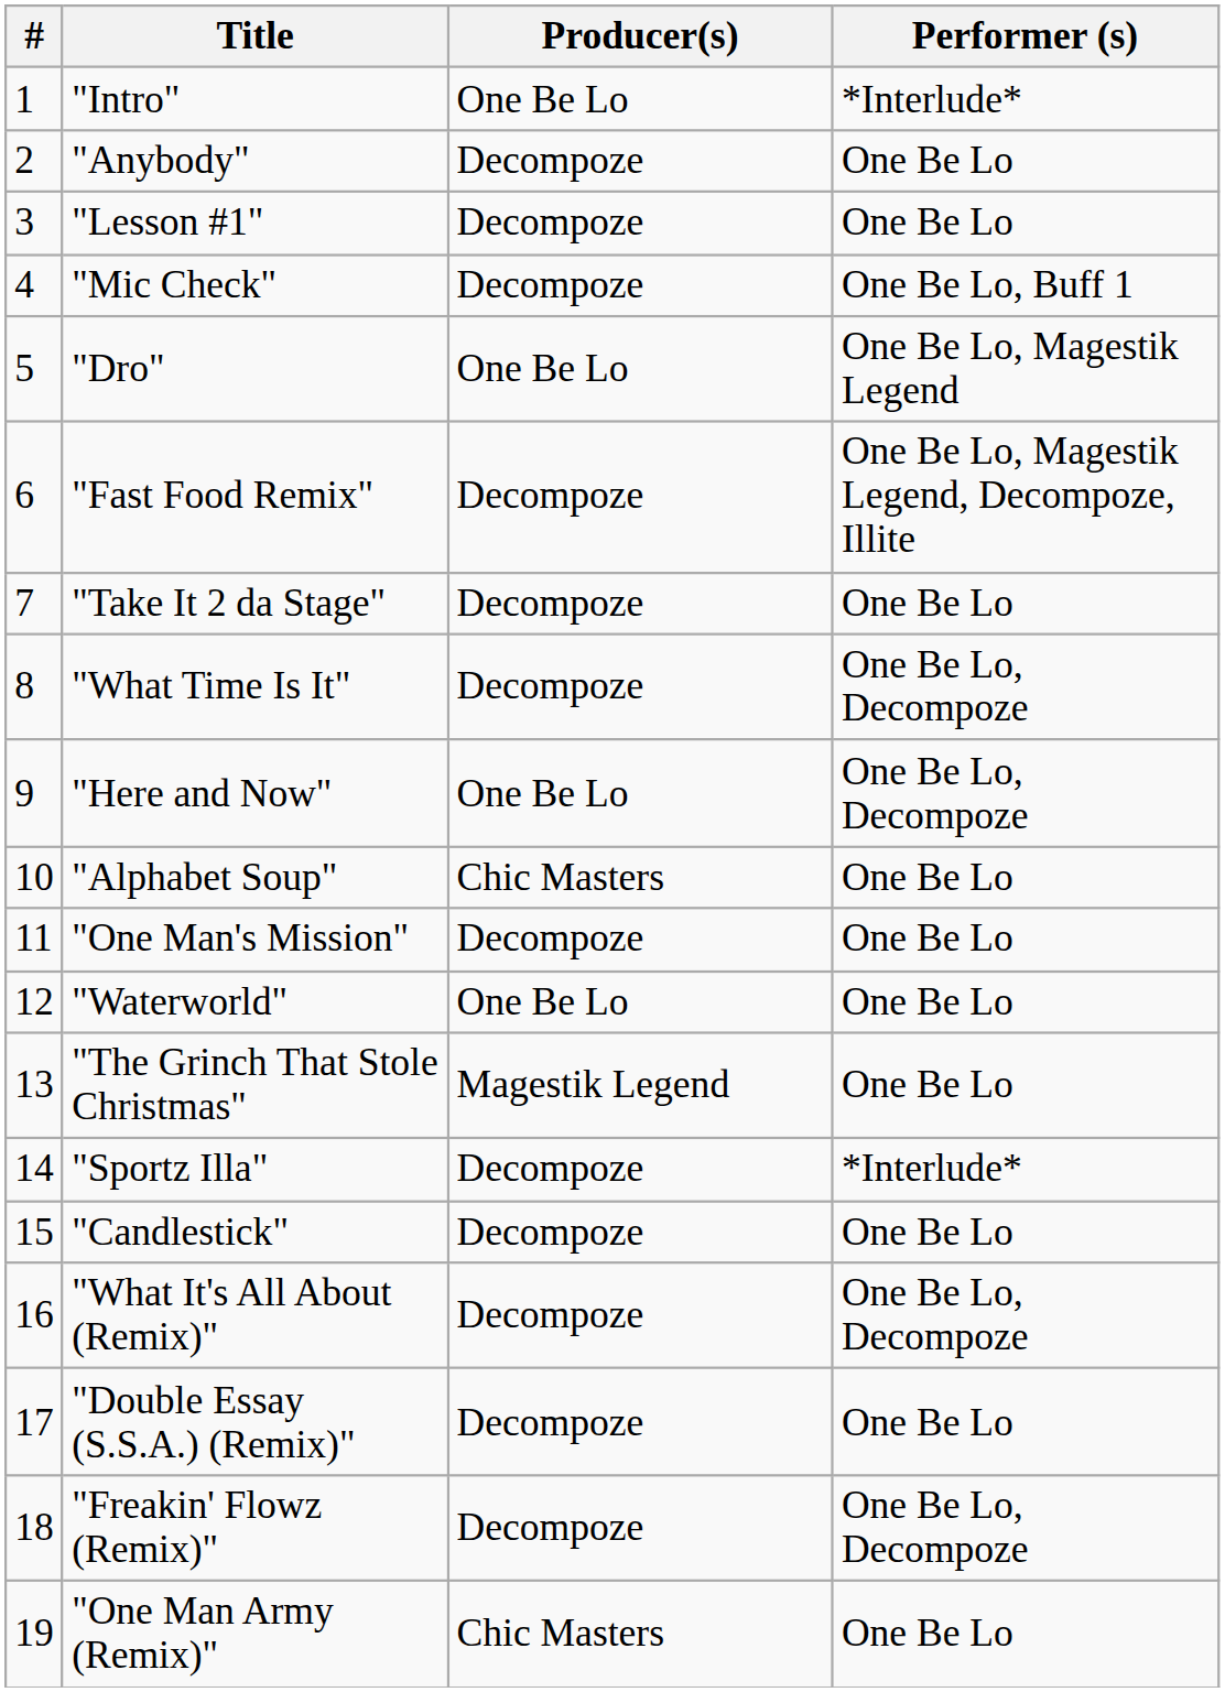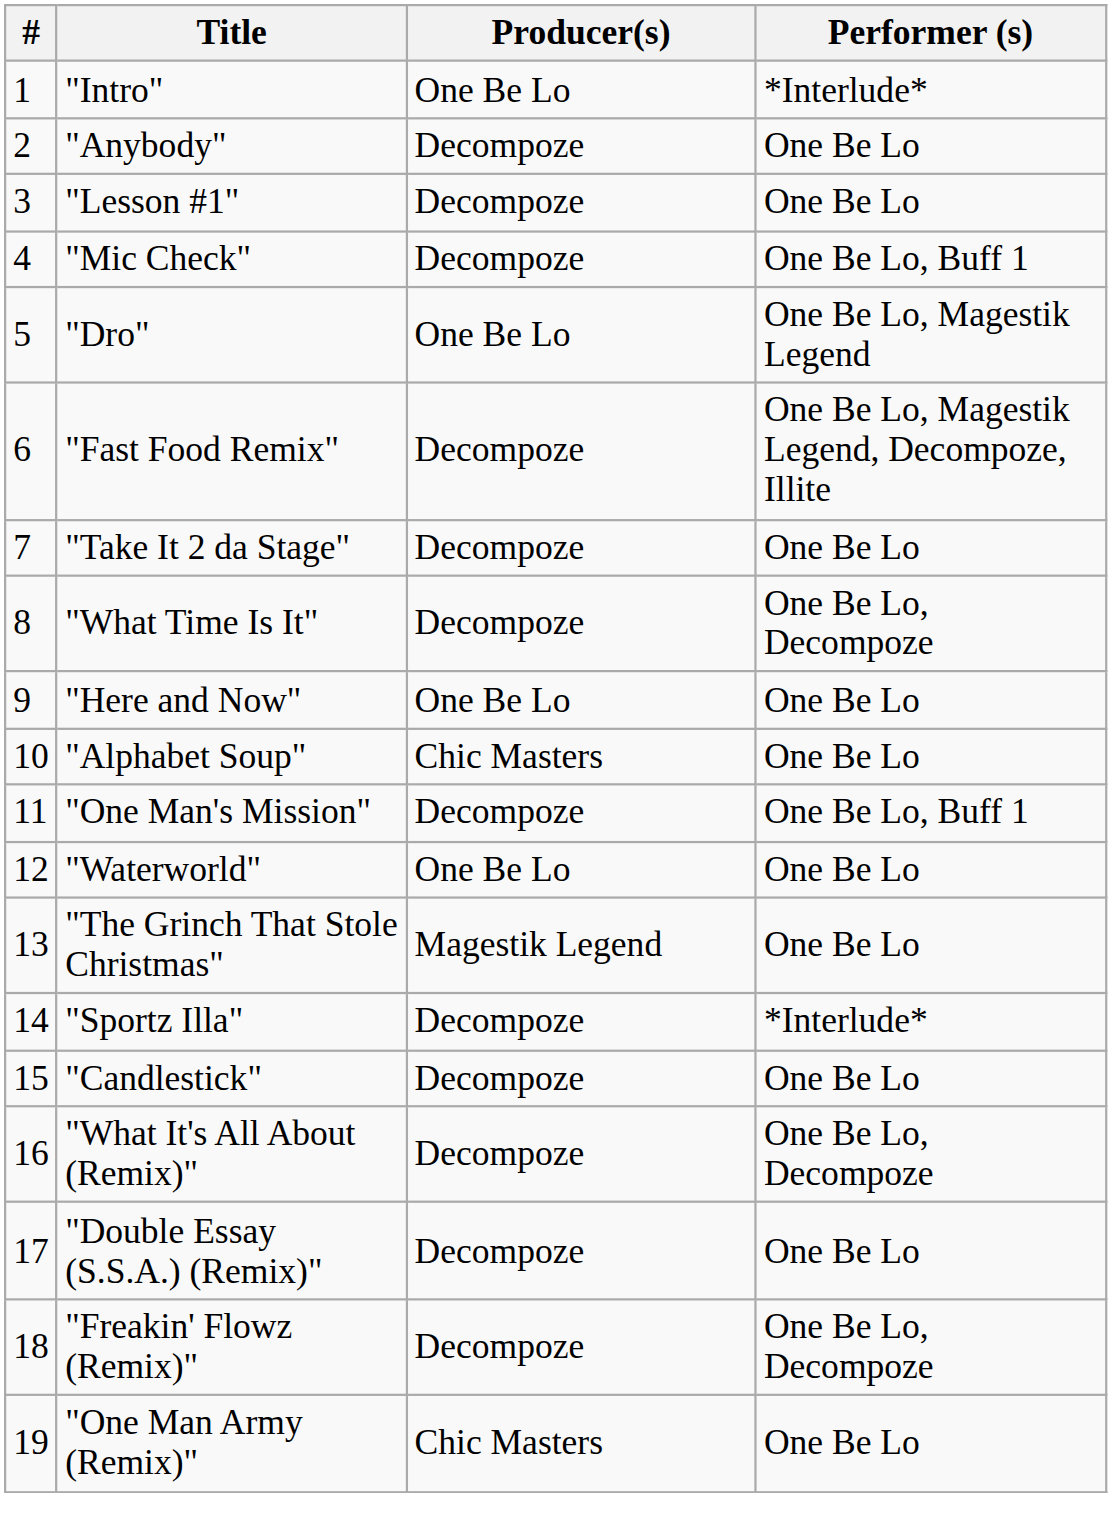"Here and Now" | Performer (s): One Be Lo, Decompoze -> One Be Lo
"One Man's Mission" | Performer (s): One Be Lo -> One Be Lo, Buff 1
